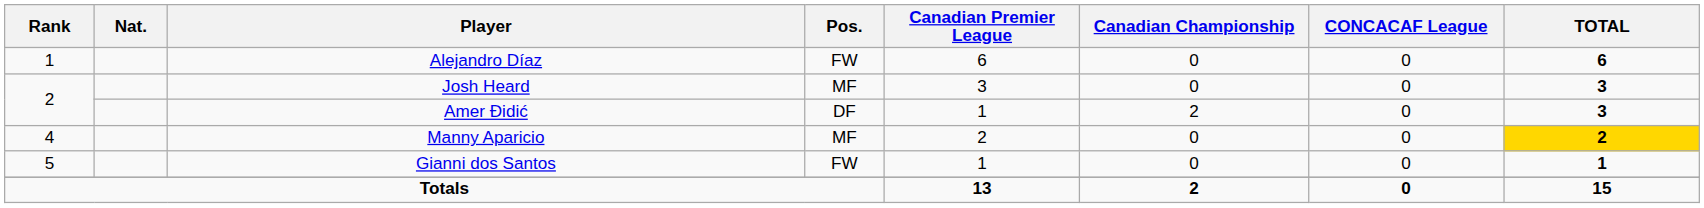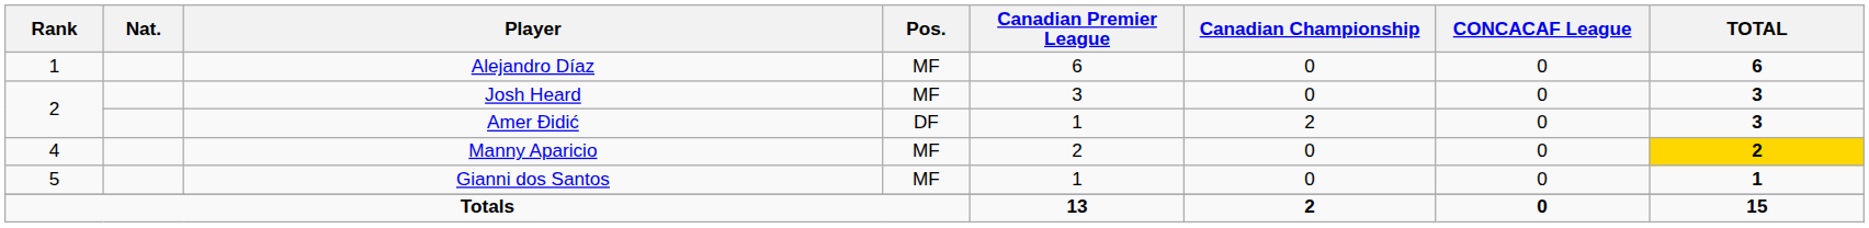Alejandro Díaz | Pos.: FW -> MF
Gianni dos Santos | Pos.: FW -> MF
